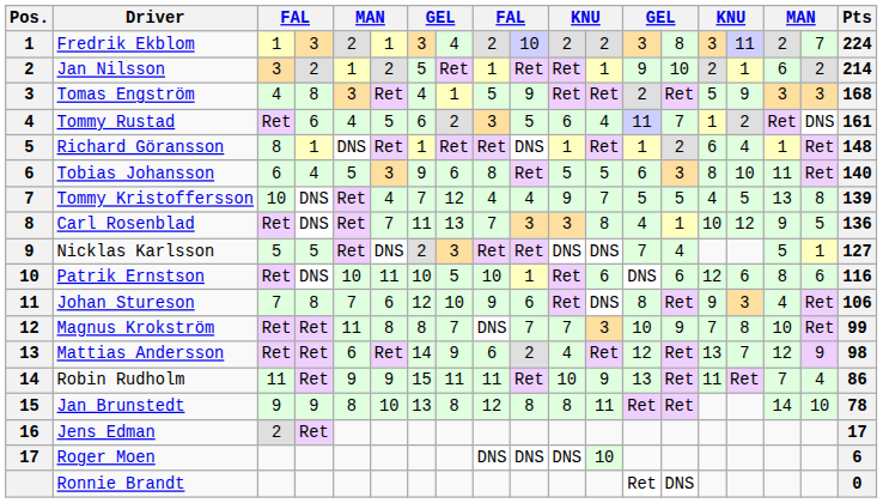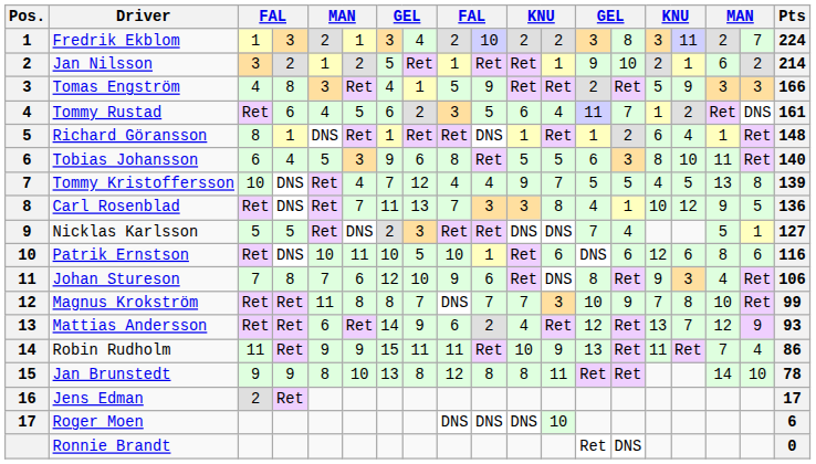Tomas Engström | Pts: 168 -> 166
Mattias Andersson | Pts: 98 -> 93
